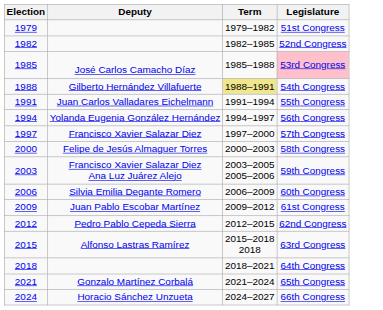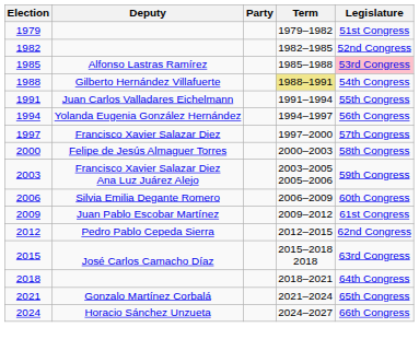+ column: Party
1985 | Deputy: José Carlos Camacho Díaz -> Alfonso Lastras Ramírez
2015 | Deputy: Alfonso Lastras Ramírez -> José Carlos Camacho Díaz
